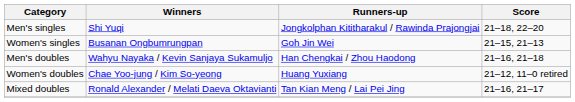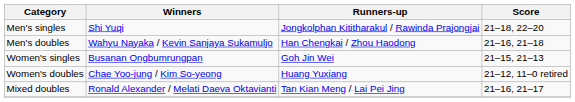rows swapped: Women's singles <-> Men's doubles
